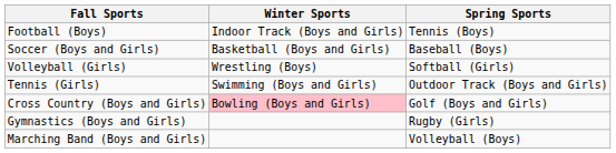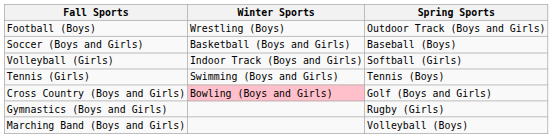Football (Boys) | Winter Sports: Indoor Track (Boys and Girls) -> Wrestling (Boys)
Football (Boys) | Spring Sports: Tennis (Boys) -> Outdoor Track (Boys and Girls)
Volleyball (Girls) | Winter Sports: Wrestling (Boys) -> Indoor Track (Boys and Girls)
Tennis (Girls) | Spring Sports: Outdoor Track (Boys and Girls) -> Tennis (Boys)
